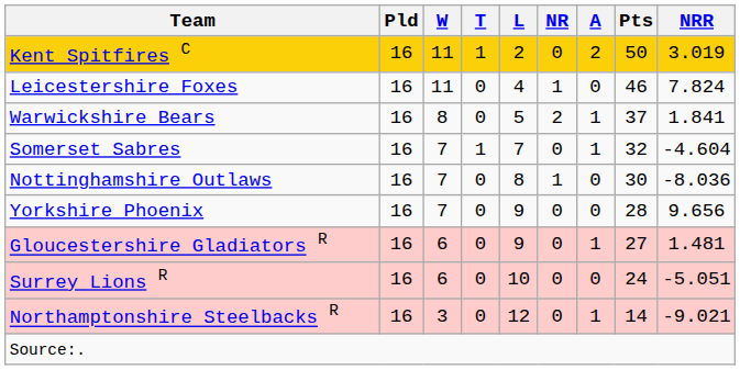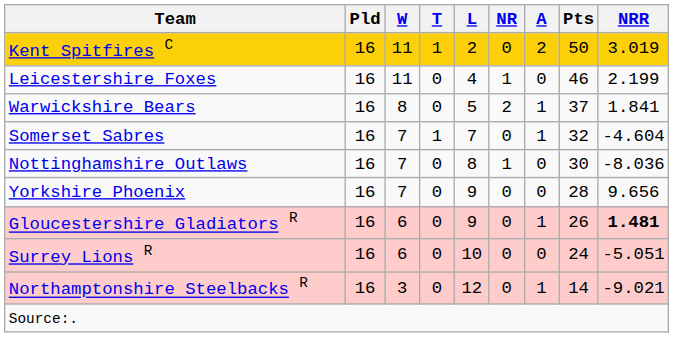Leicestershire Foxes | NRR: 7.824 -> 2.199
Gloucestershire Gladiators R | Pts: 27 -> 26
Gloucestershire Gladiators R | NRR: normal -> bold
